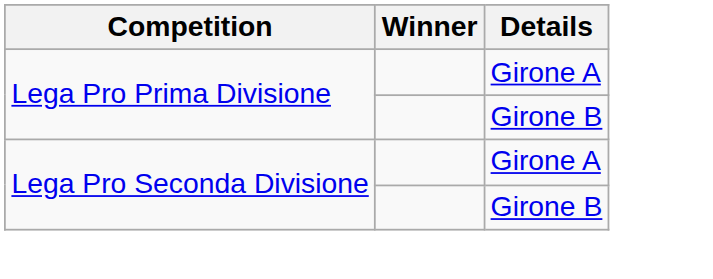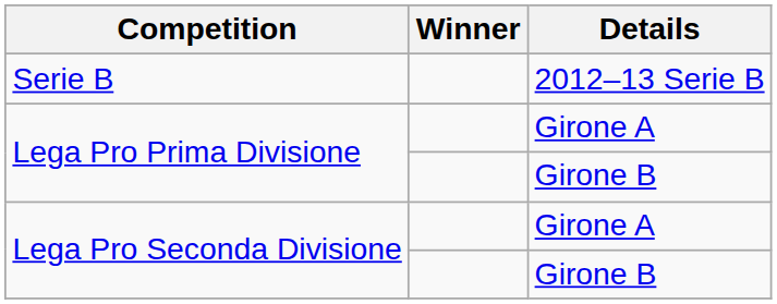+ row: Serie B | 2012–13 Serie B
